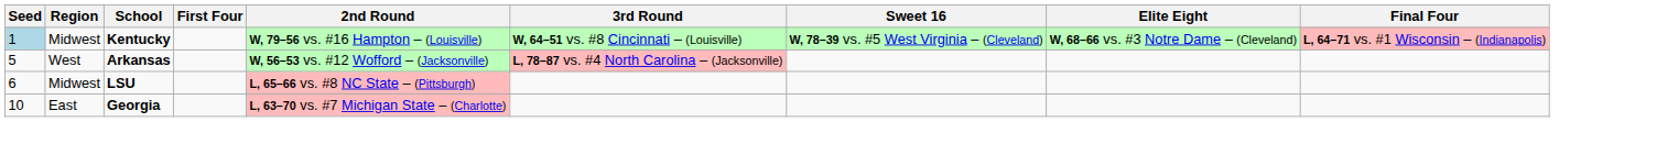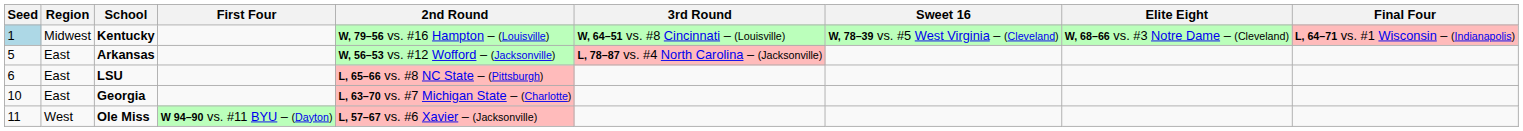Arkansas | Region: West -> East
LSU | Region: Midwest -> East
+ row: 11 | West | Ole Miss | W 94–90 vs. #11 BYU – (Dayton) | L, 57–67 vs. #6 Xavier – (Jacksonville)
